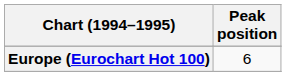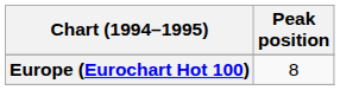Europe (Eurochart Hot 100) | Peak position: 6 -> 8
